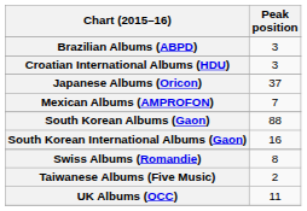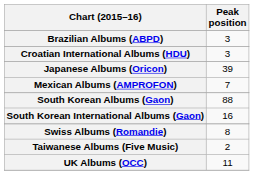Japanese Albums (Oricon) | Peak position: 37 -> 39
